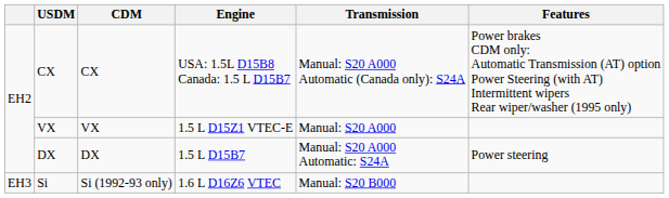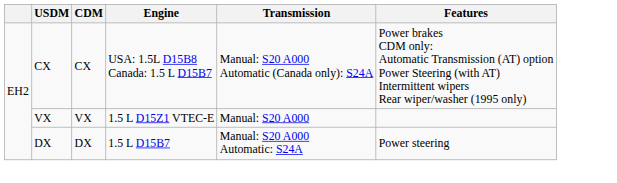- row: EH3 | Si | Si (1992-93 only) | 1.6 L D16Z6 VTEC | Manual: S20 B000
